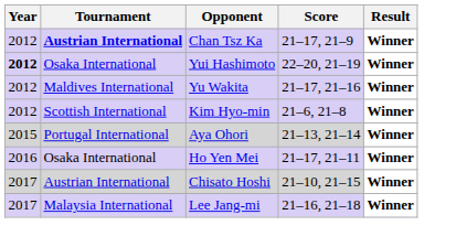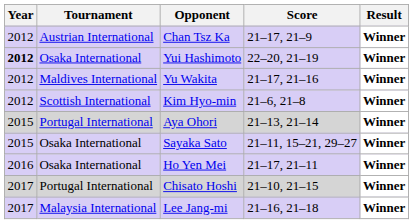Chan Tsz Ka | Tournament: bold -> normal
+ row: 2015 | Osaka International | Sayaka Sato | 21–11, 15–21, 29–27 | Winner
Chisato Hoshi | Tournament: Austrian International -> Portugal International
